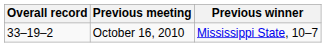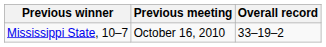columns swapped: Overall record <-> Previous winner
